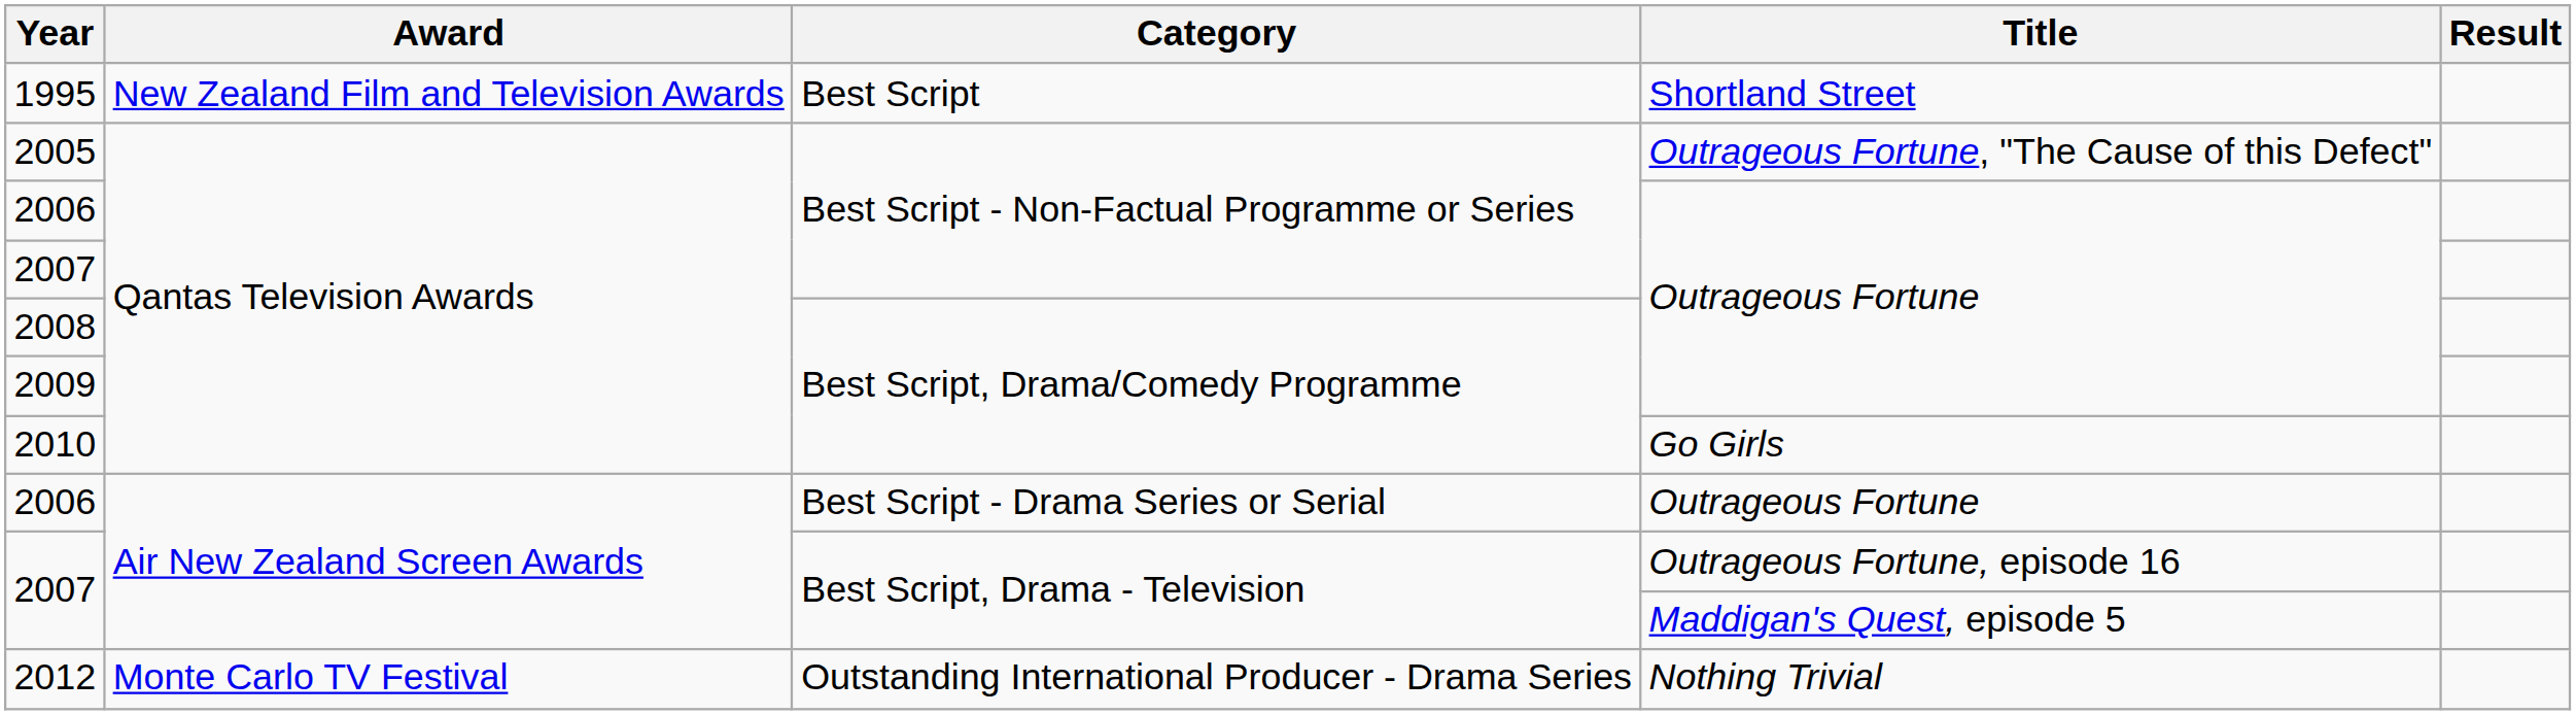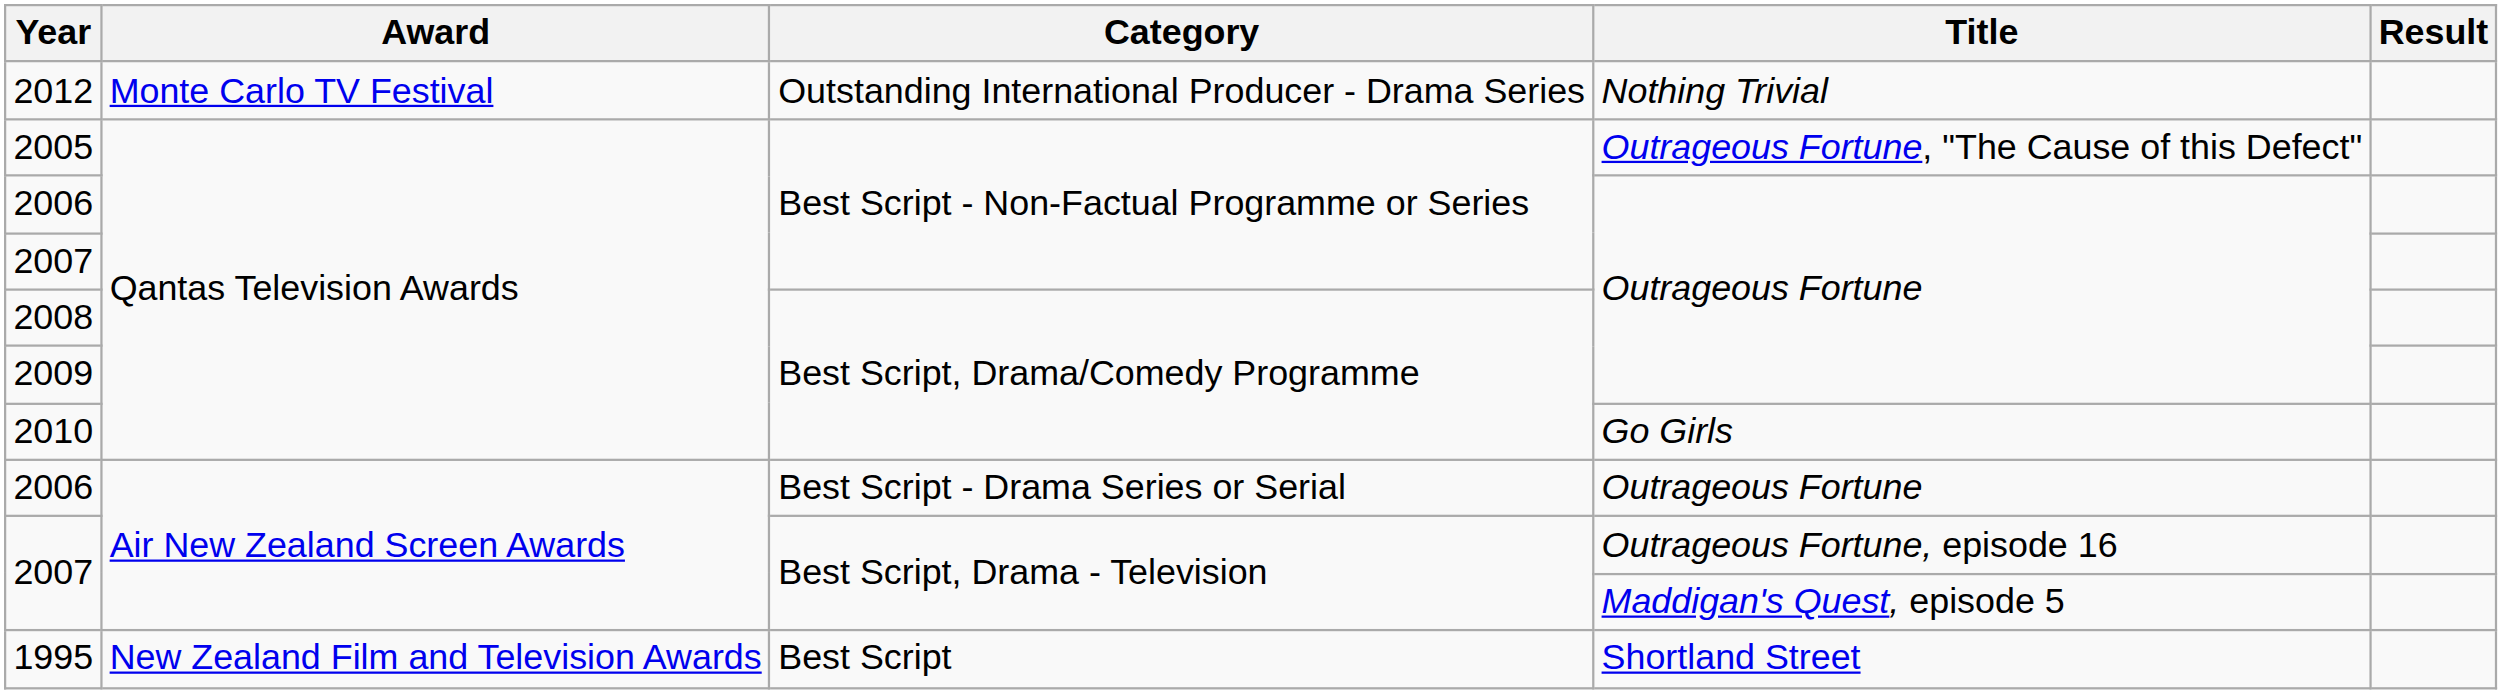rows swapped: 1995 <-> 2012
